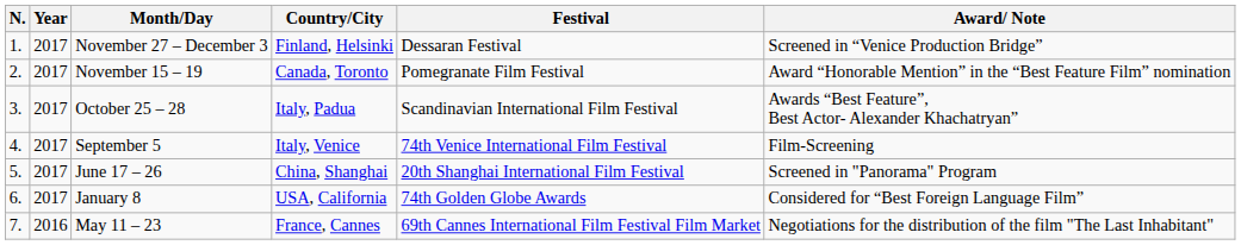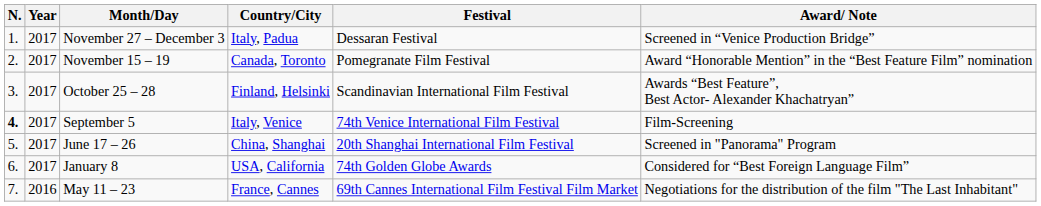November 27 – December 3 | Country/City: Finland, Helsinki -> Italy, Padua
October 25 – 28 | Country/City: Italy, Padua -> Finland, Helsinki
September 5 | N.: normal -> bold
